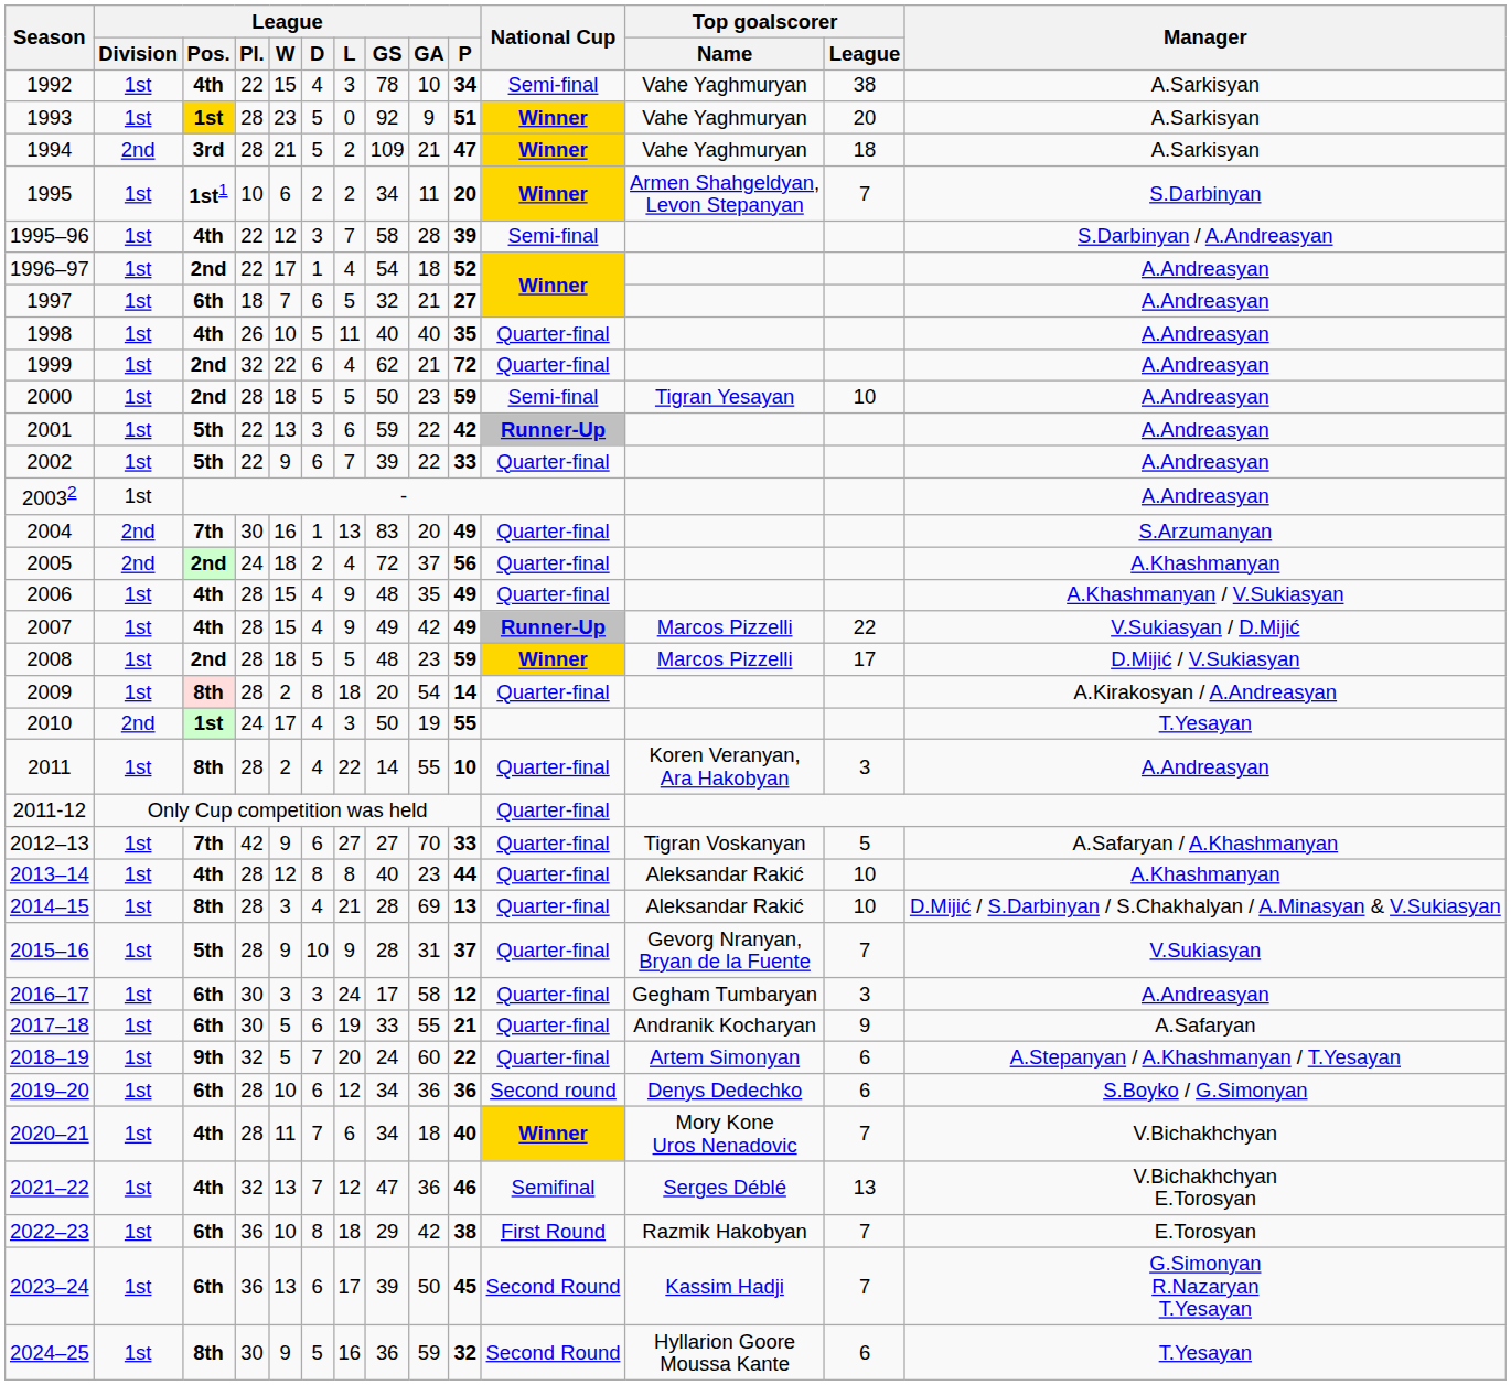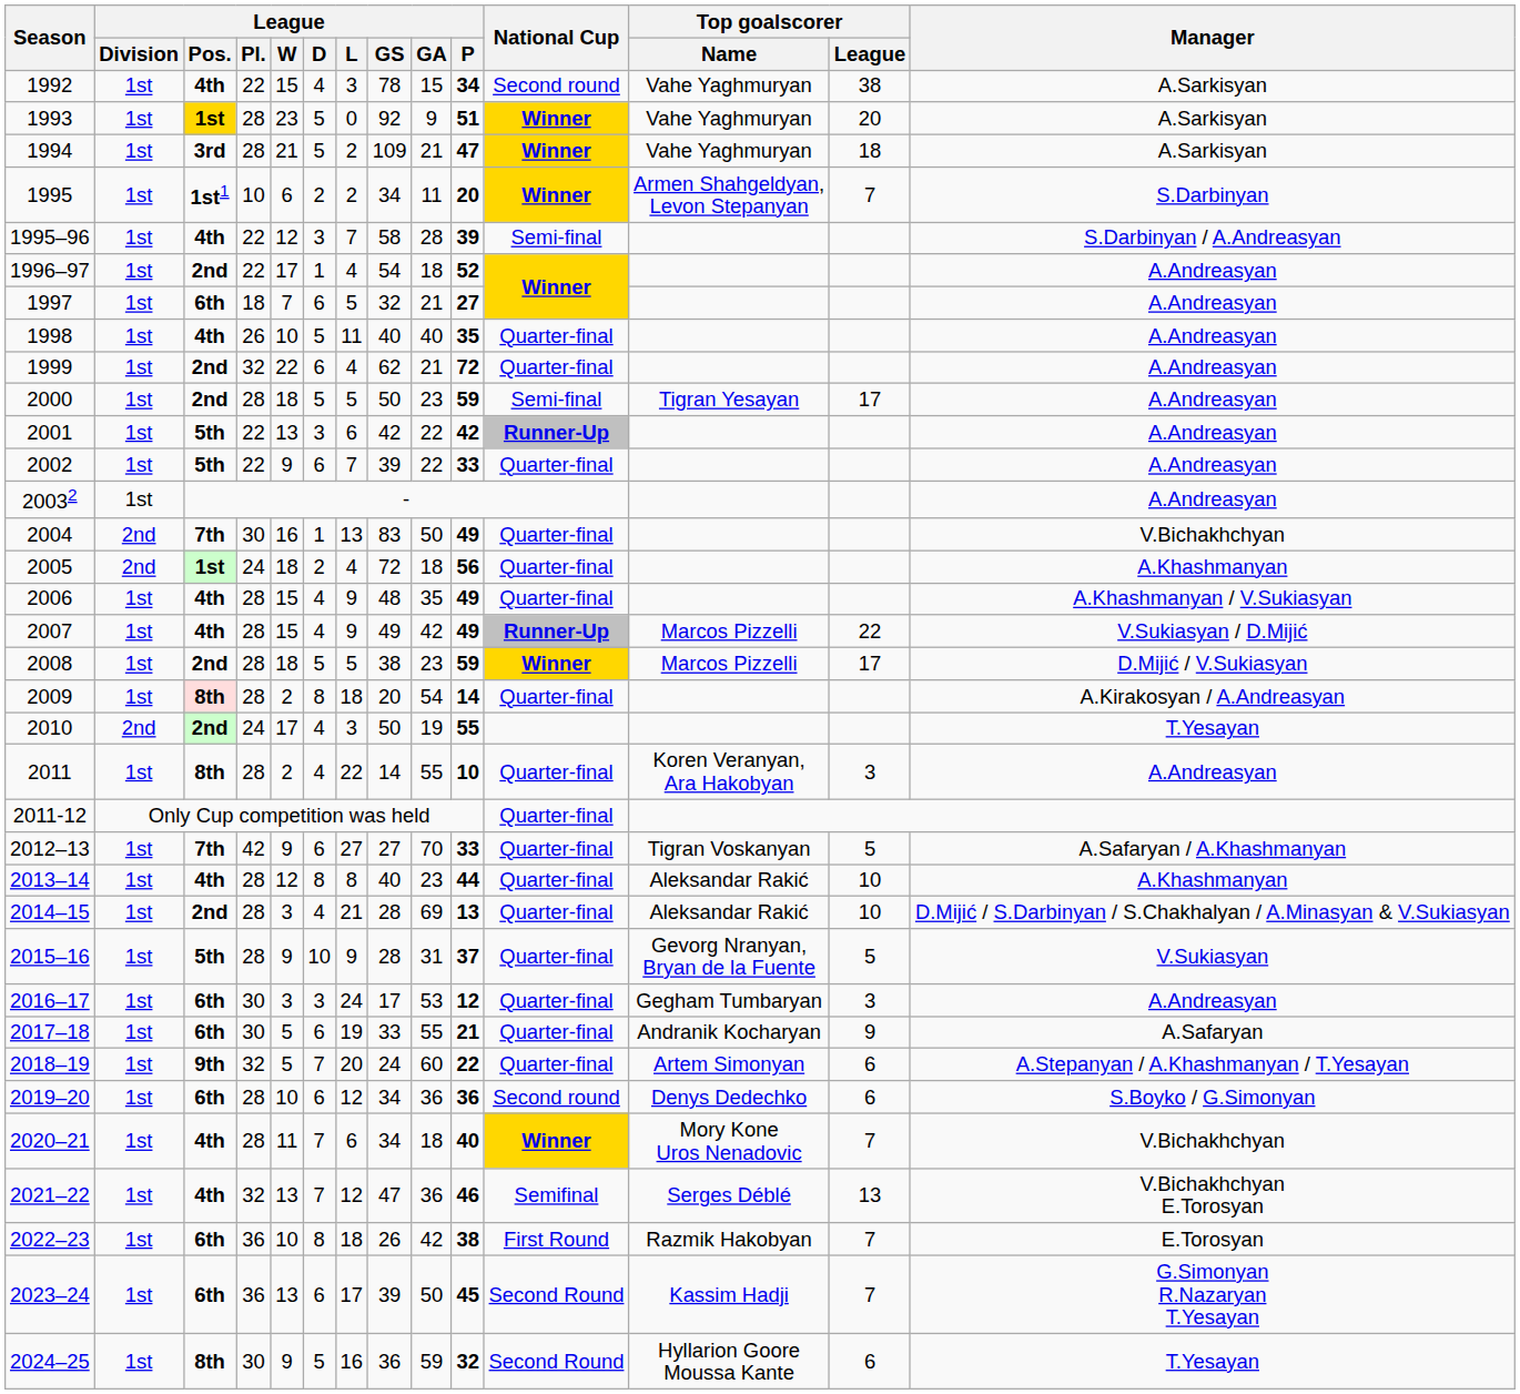1992 | League / GA: 10 -> 15
1992 | National Cup: Semi-final -> Second round
1994 | League / Division: 2nd -> 1st
2000 | Top goalscorer / League: 10 -> 17
2001 | League / GS: 59 -> 42
2004 | League / GA: 20 -> 50
2004 | Manager: S.Arzumanyan -> V.Bichakhchyan
2005 | League / Pos.: 2nd -> 1st
2005 | League / GA: 37 -> 18
2008 | League / GS: 48 -> 38
2010 | League / Pos.: 1st -> 2nd
2014–15 | League / Pos.: 8th -> 2nd
2015–16 | Top goalscorer / League: 7 -> 5
2016–17 | League / GA: 58 -> 53
2022–23 | League / GS: 29 -> 26
